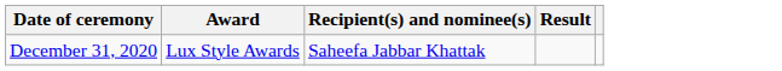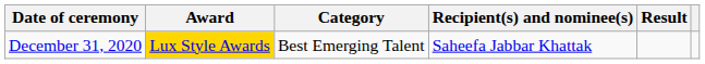+ column: Category | Best Emerging Talent
December 31, 2020 | Award: no background -> gold background
